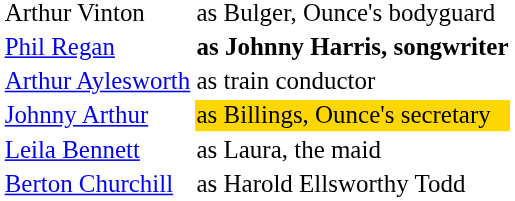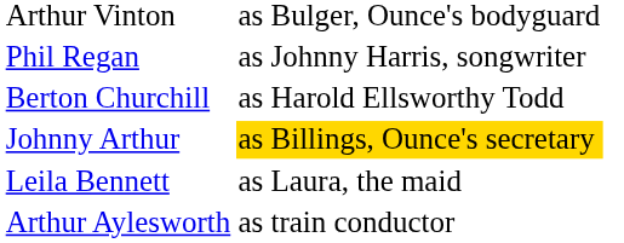Phil Regan | column 2: bold -> normal
rows swapped: Arthur Aylesworth <-> Berton Churchill
